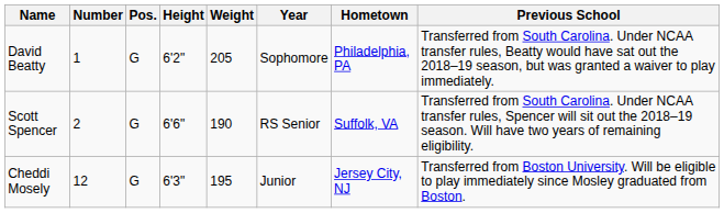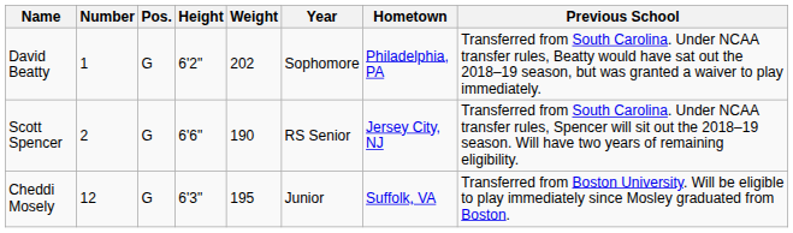David Beatty | Weight: 205 -> 202
Scott Spencer | Hometown: Suffolk, VA -> Jersey City, NJ
Cheddi Mosely | Hometown: Jersey City, NJ -> Suffolk, VA
